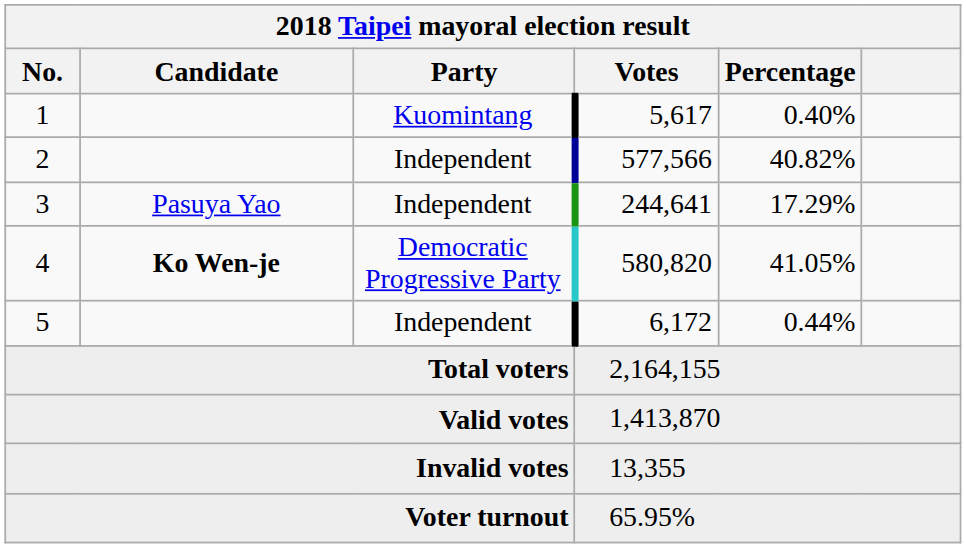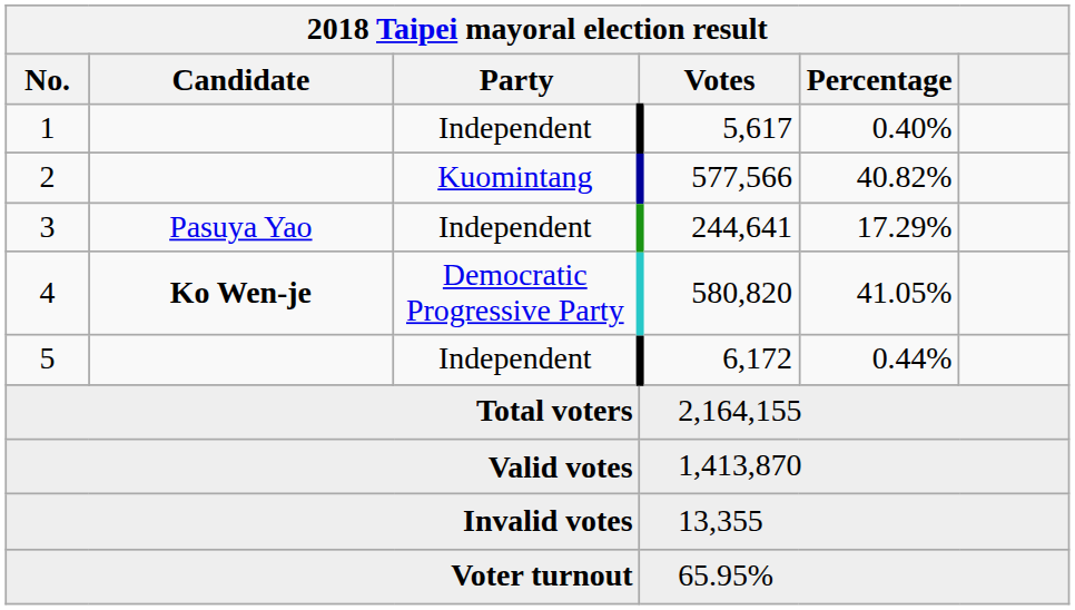1 | Party: Kuomintang -> Independent
2 | Party: Independent -> Kuomintang
